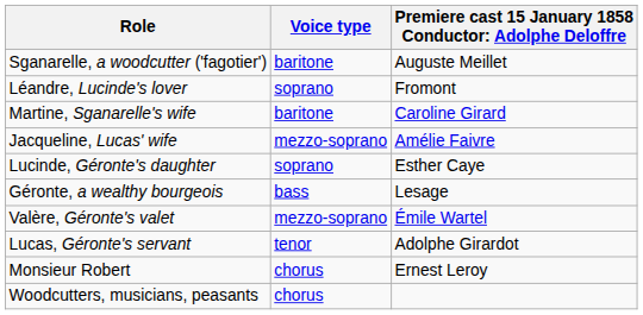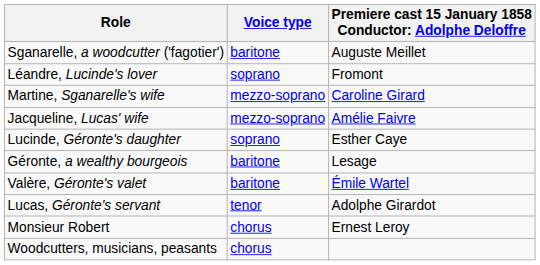Martine, Sganarelle's wife | Voice type: baritone -> mezzo-soprano
Géronte, a wealthy bourgeois | Voice type: bass -> baritone
Valère, Géronte's valet | Voice type: mezzo-soprano -> baritone
